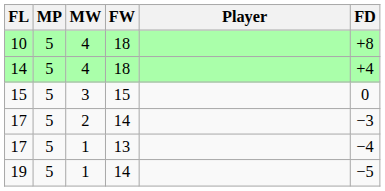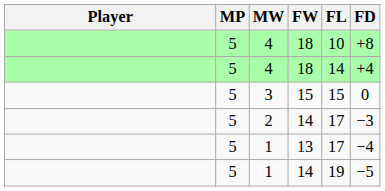columns swapped: Player <-> FL
